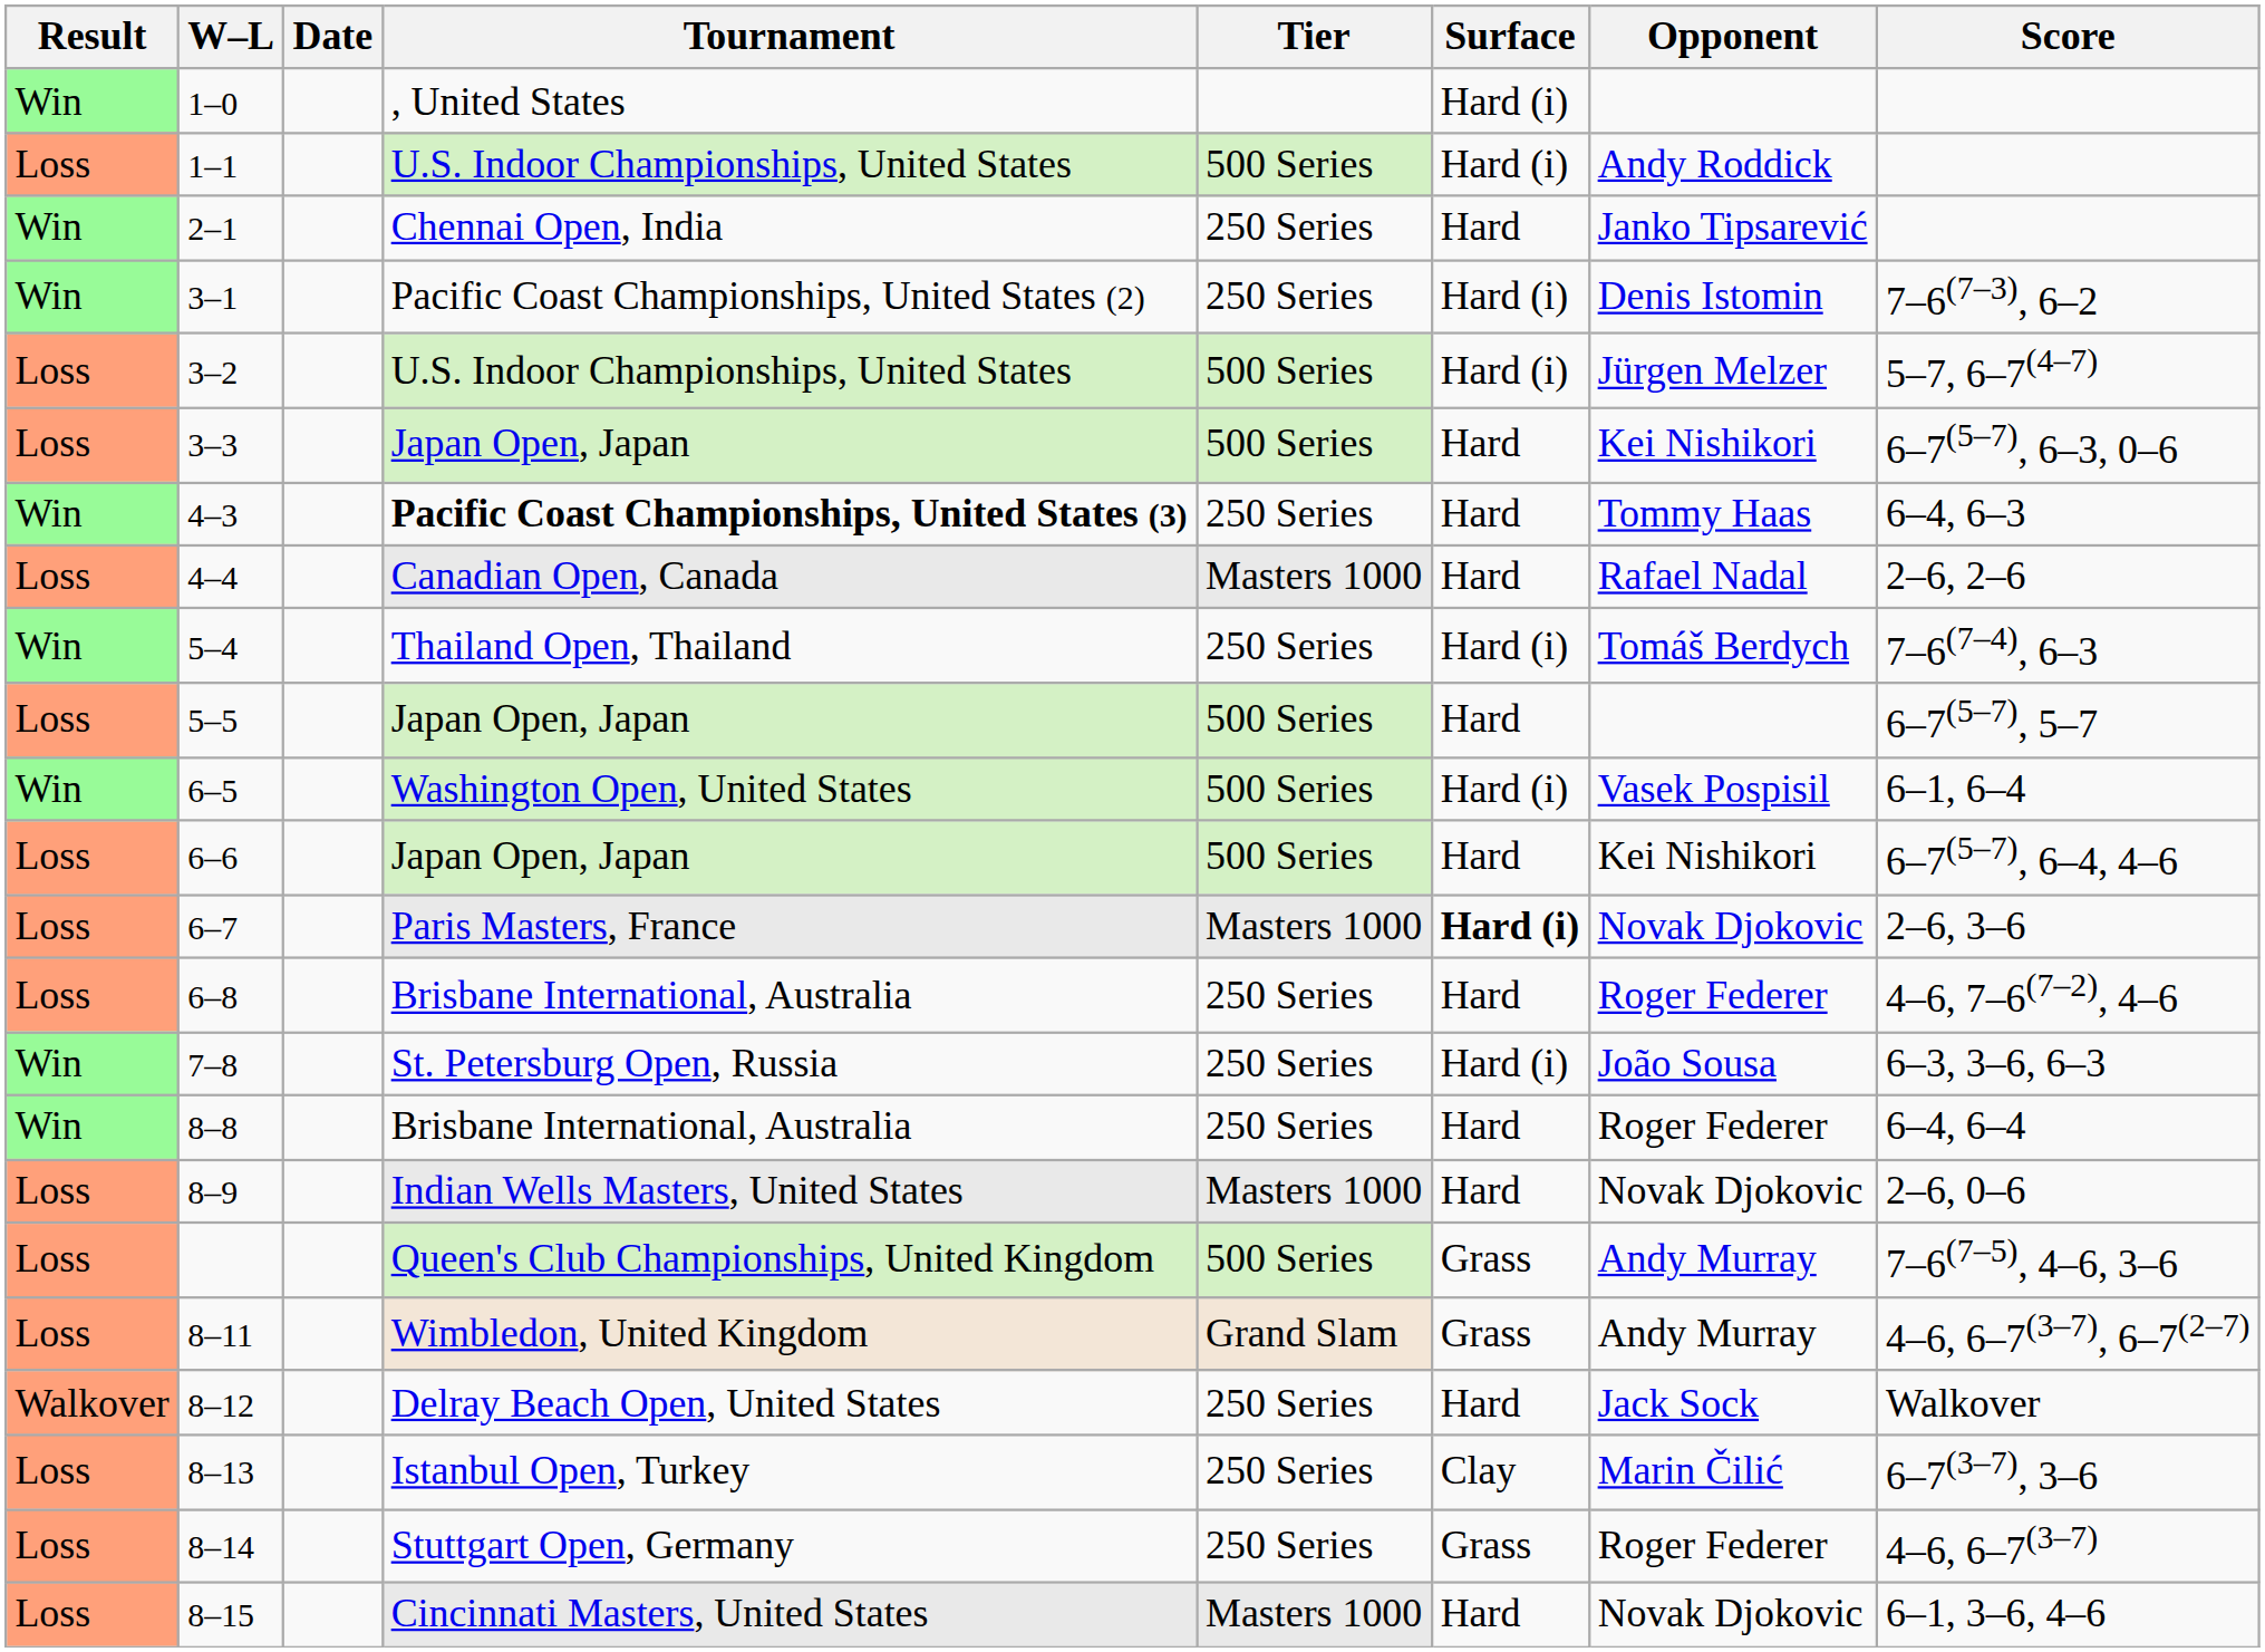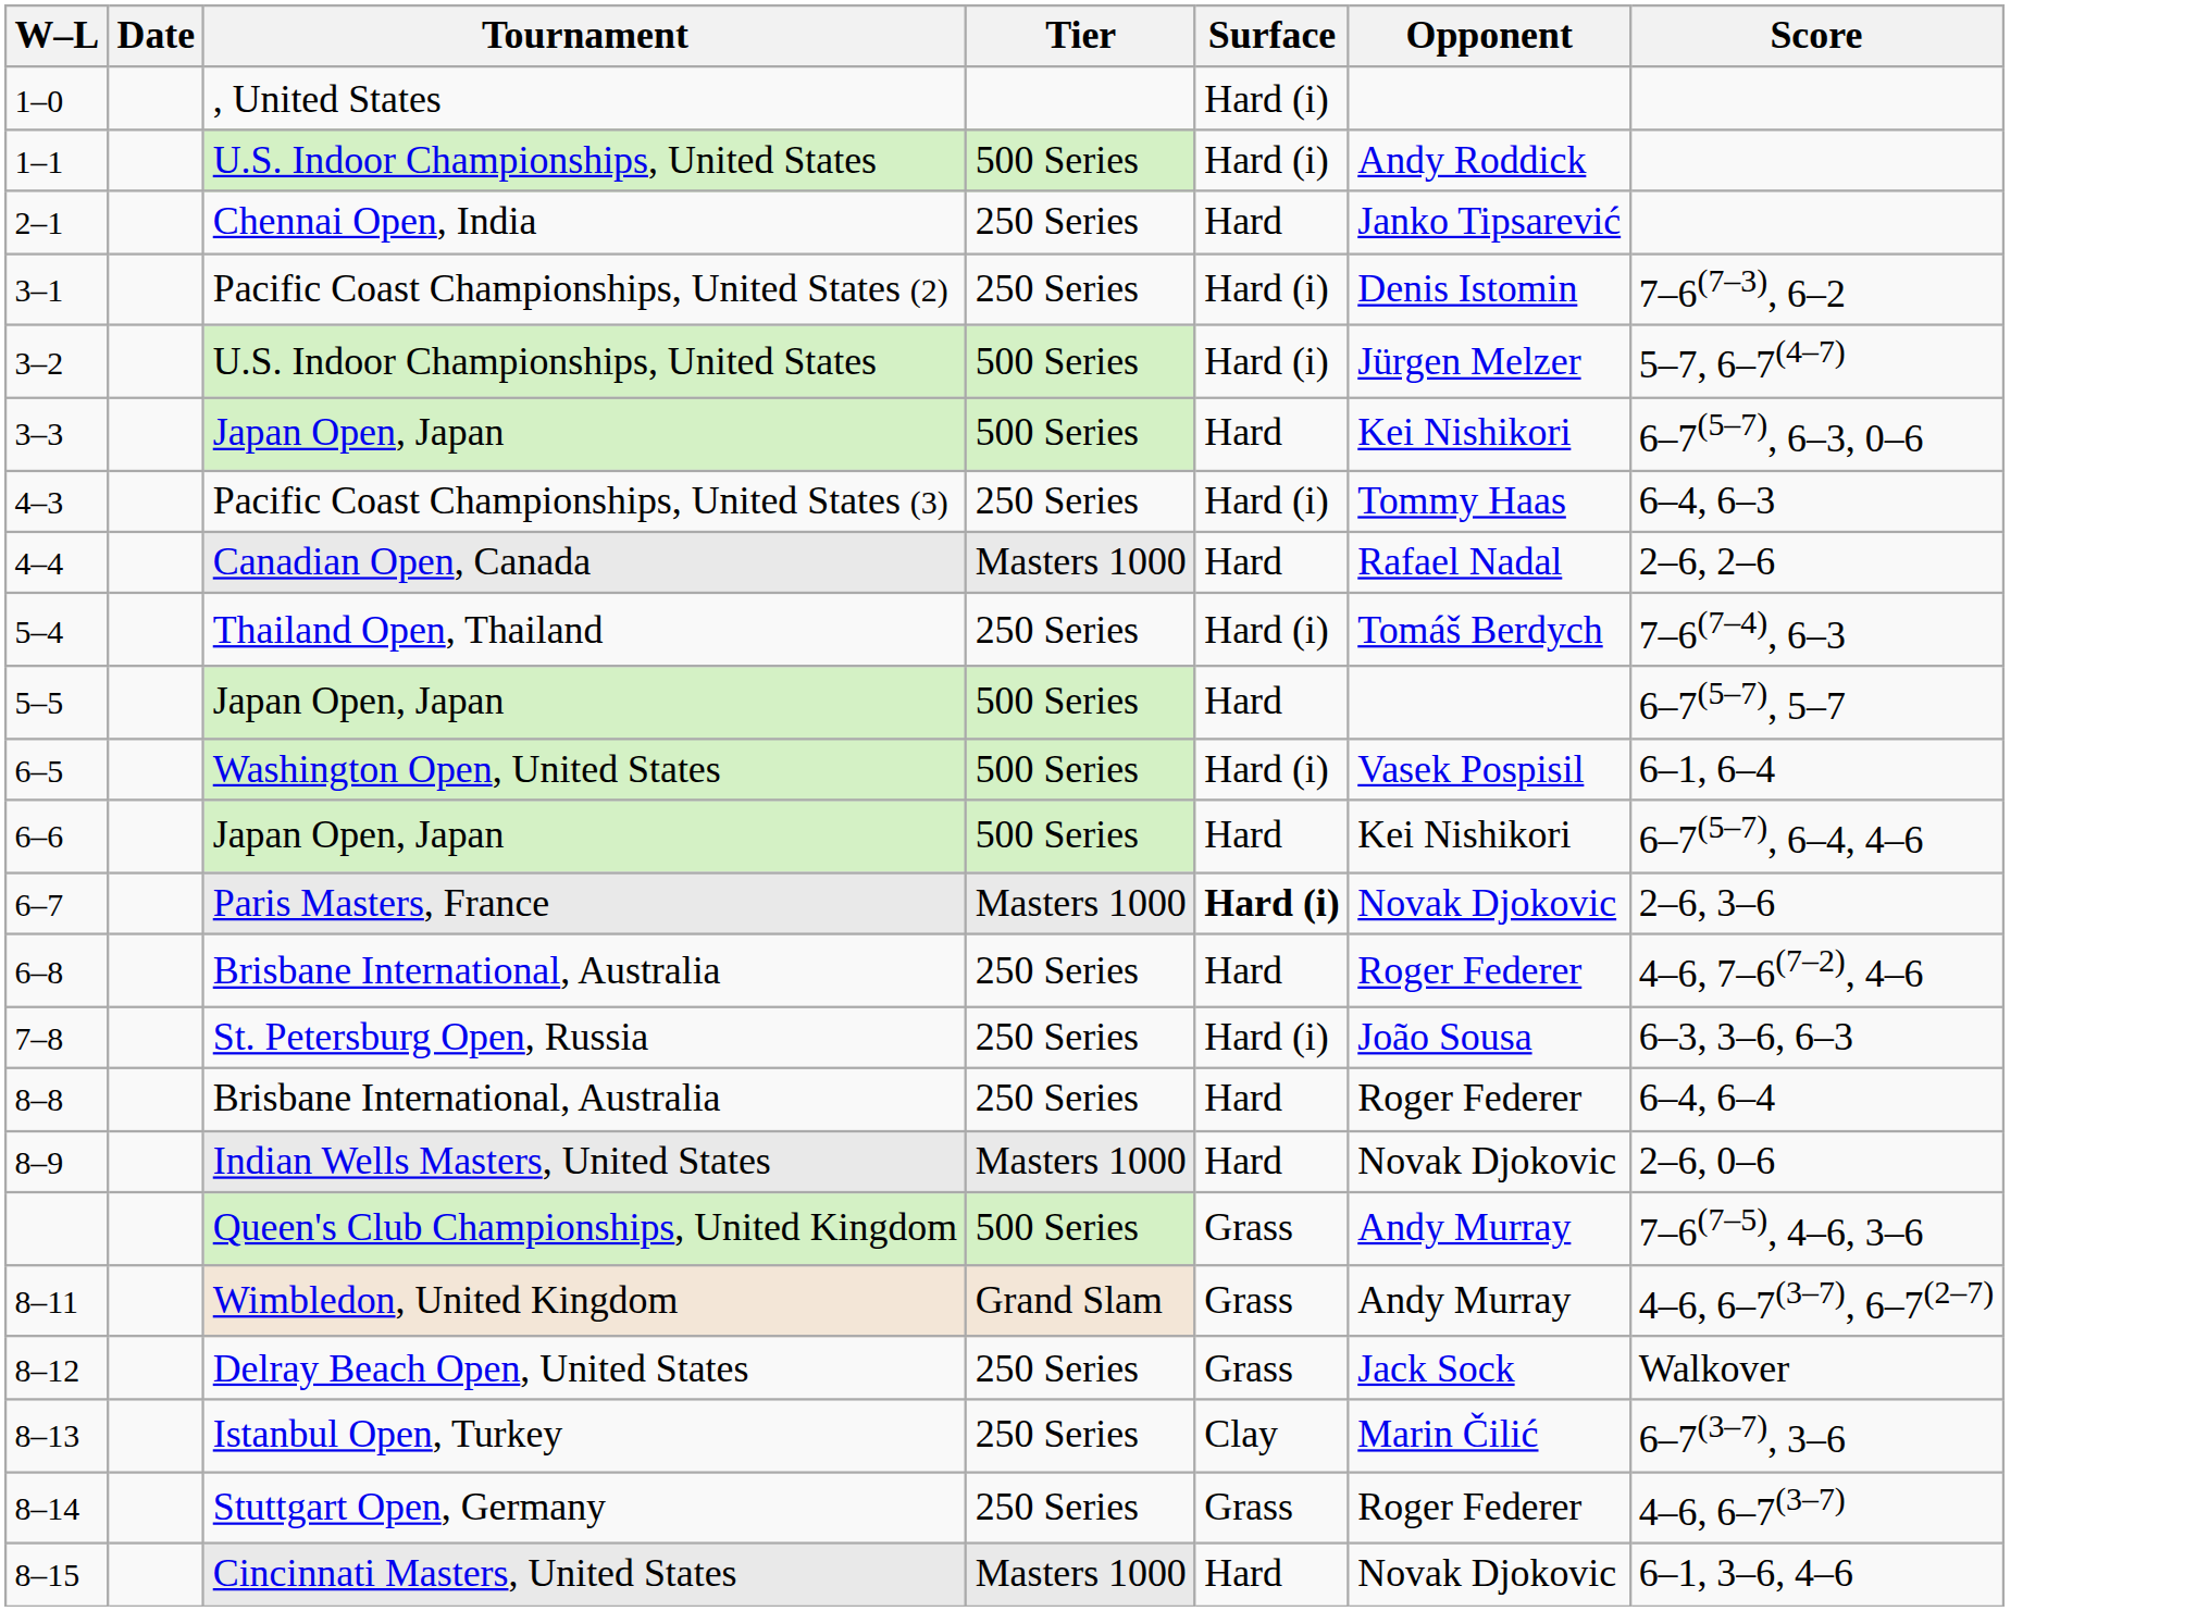- column: Result | Win | Loss | Win | Win | Loss | Loss | Win | Loss | Win | Loss | Win | Loss | Loss | Loss | Win | Win | Loss | Loss | Loss | Walkover | Loss | Loss | Loss
4–3 | Tournament: bold -> normal
4–3 | Surface: Hard -> Hard (i)
8–12 | Surface: Hard -> Grass
